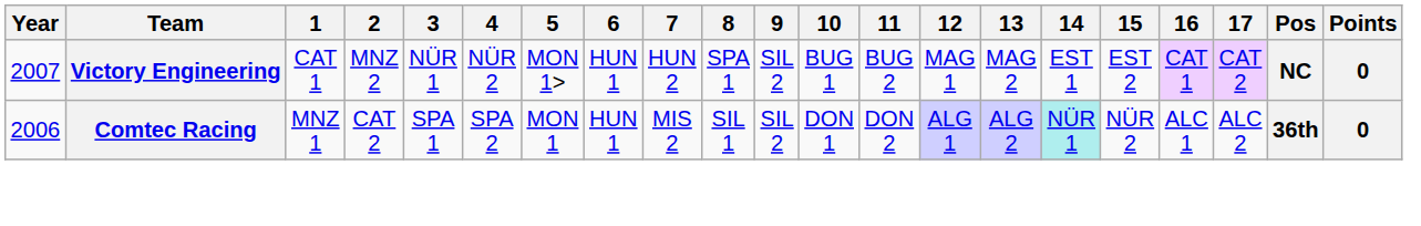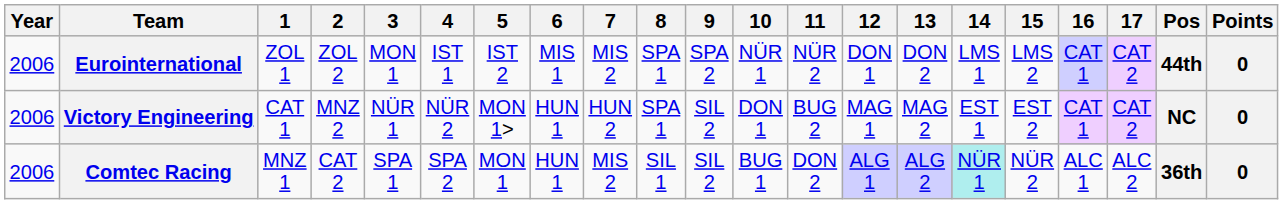+ row: 2006 | Eurointernational | ZOL 1 | ZOL 2 | MON 1 | IST 1 | IST 2 | MIS 1 | MIS 2 | SPA 1 | SPA 2 | NÜR 1 | NÜR 2 | DON 1 | DON 2 | LMS 1 | LMS 2 | CAT 1 | CAT 2 | 44th | 0
Victory Engineering | Year: 2007 -> 2006
Victory Engineering | 10: BUG 1 -> DON 1
Comtec Racing | 10: DON 1 -> BUG 1
